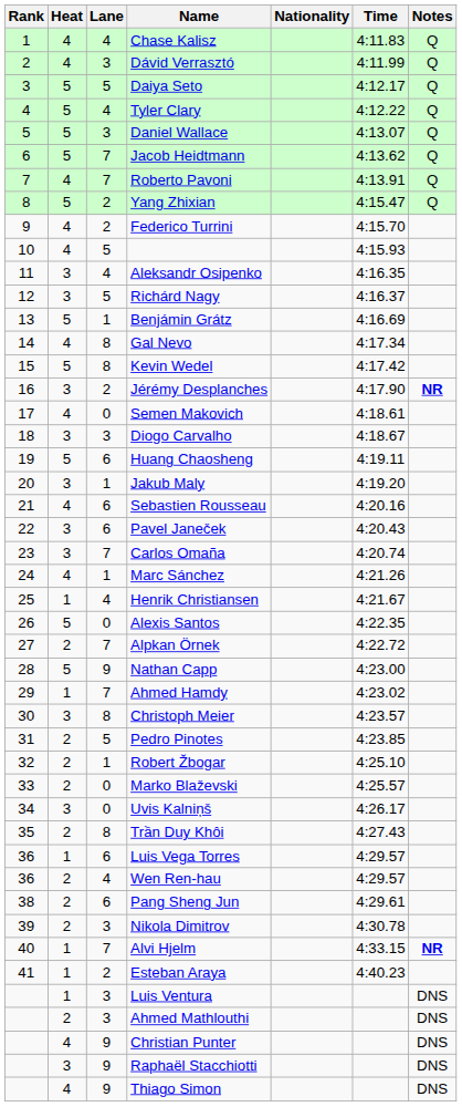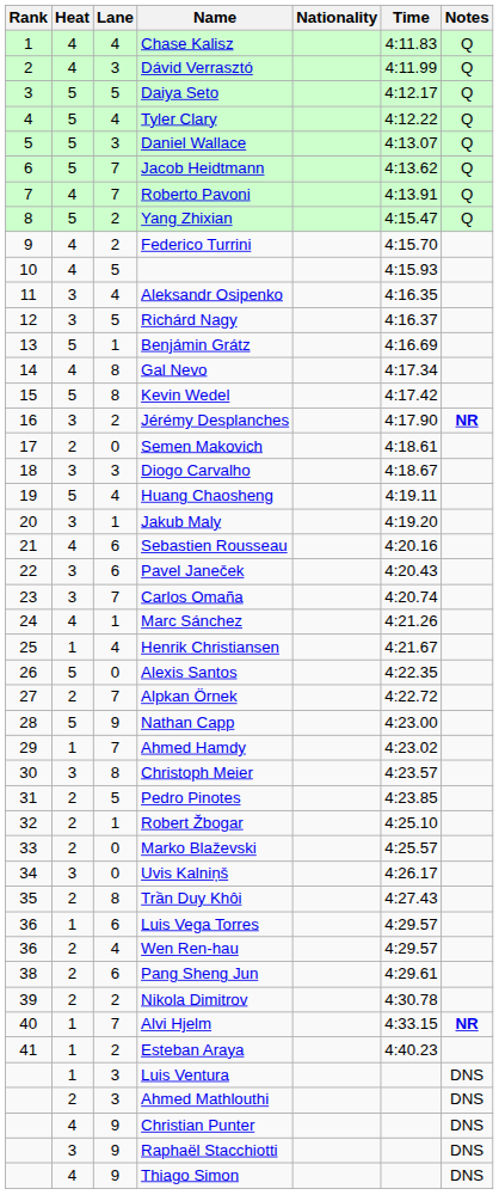Semen Makovich | Heat: 4 -> 2
Huang Chaosheng | Lane: 6 -> 4
Nikola Dimitrov | Lane: 3 -> 2
